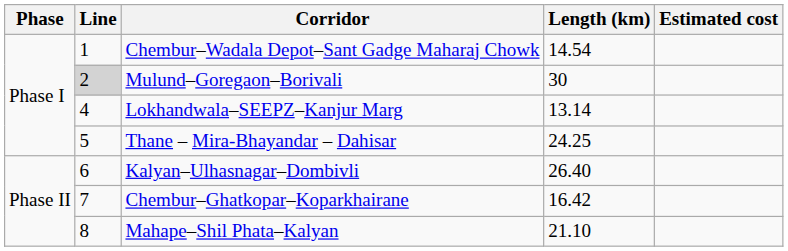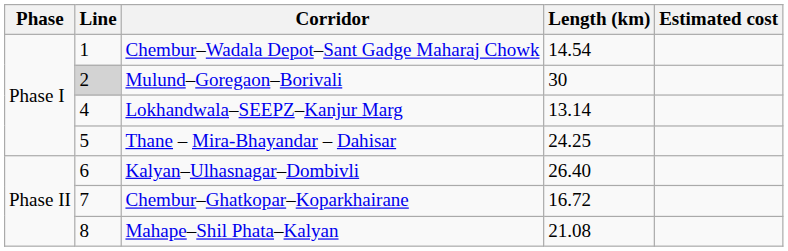Chembur–Ghatkopar–Koparkhairane | Length (km): 16.42 -> 16.72
Mahape–Shil Phata–Kalyan | Length (km): 21.10 -> 21.08
